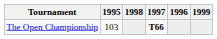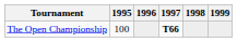columns swapped: 1996 <-> 1998
The Open Championship | 1995: 103 -> 100
